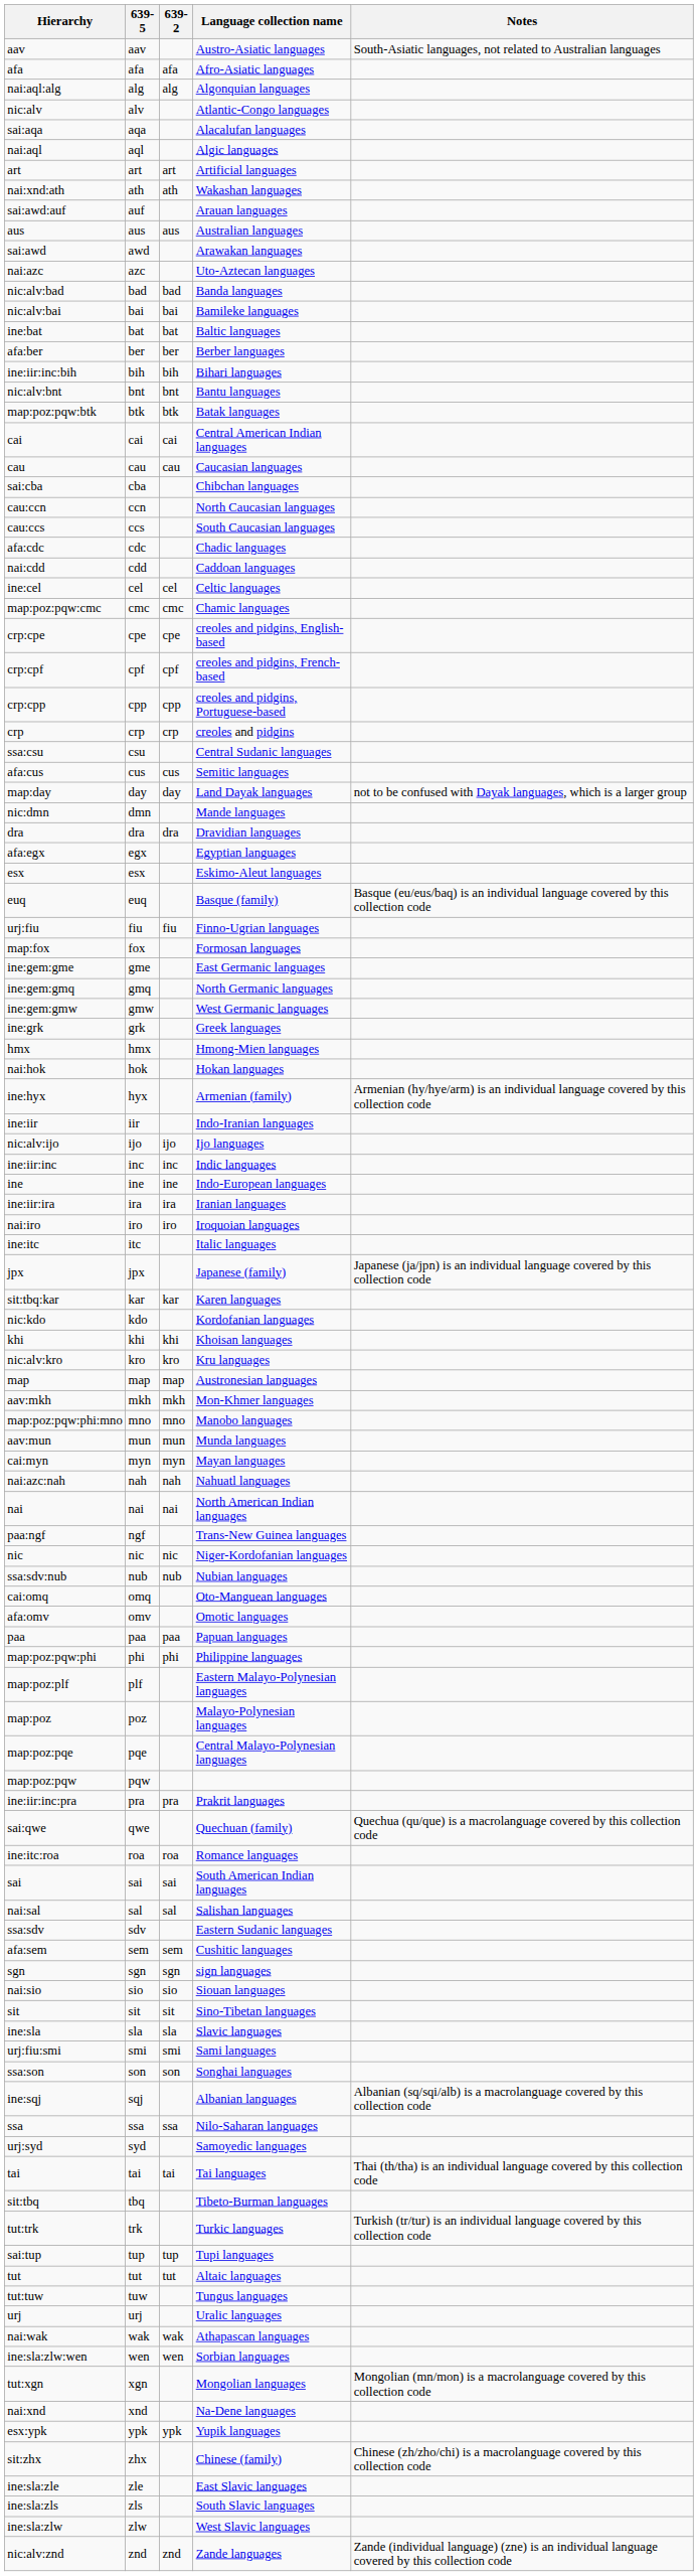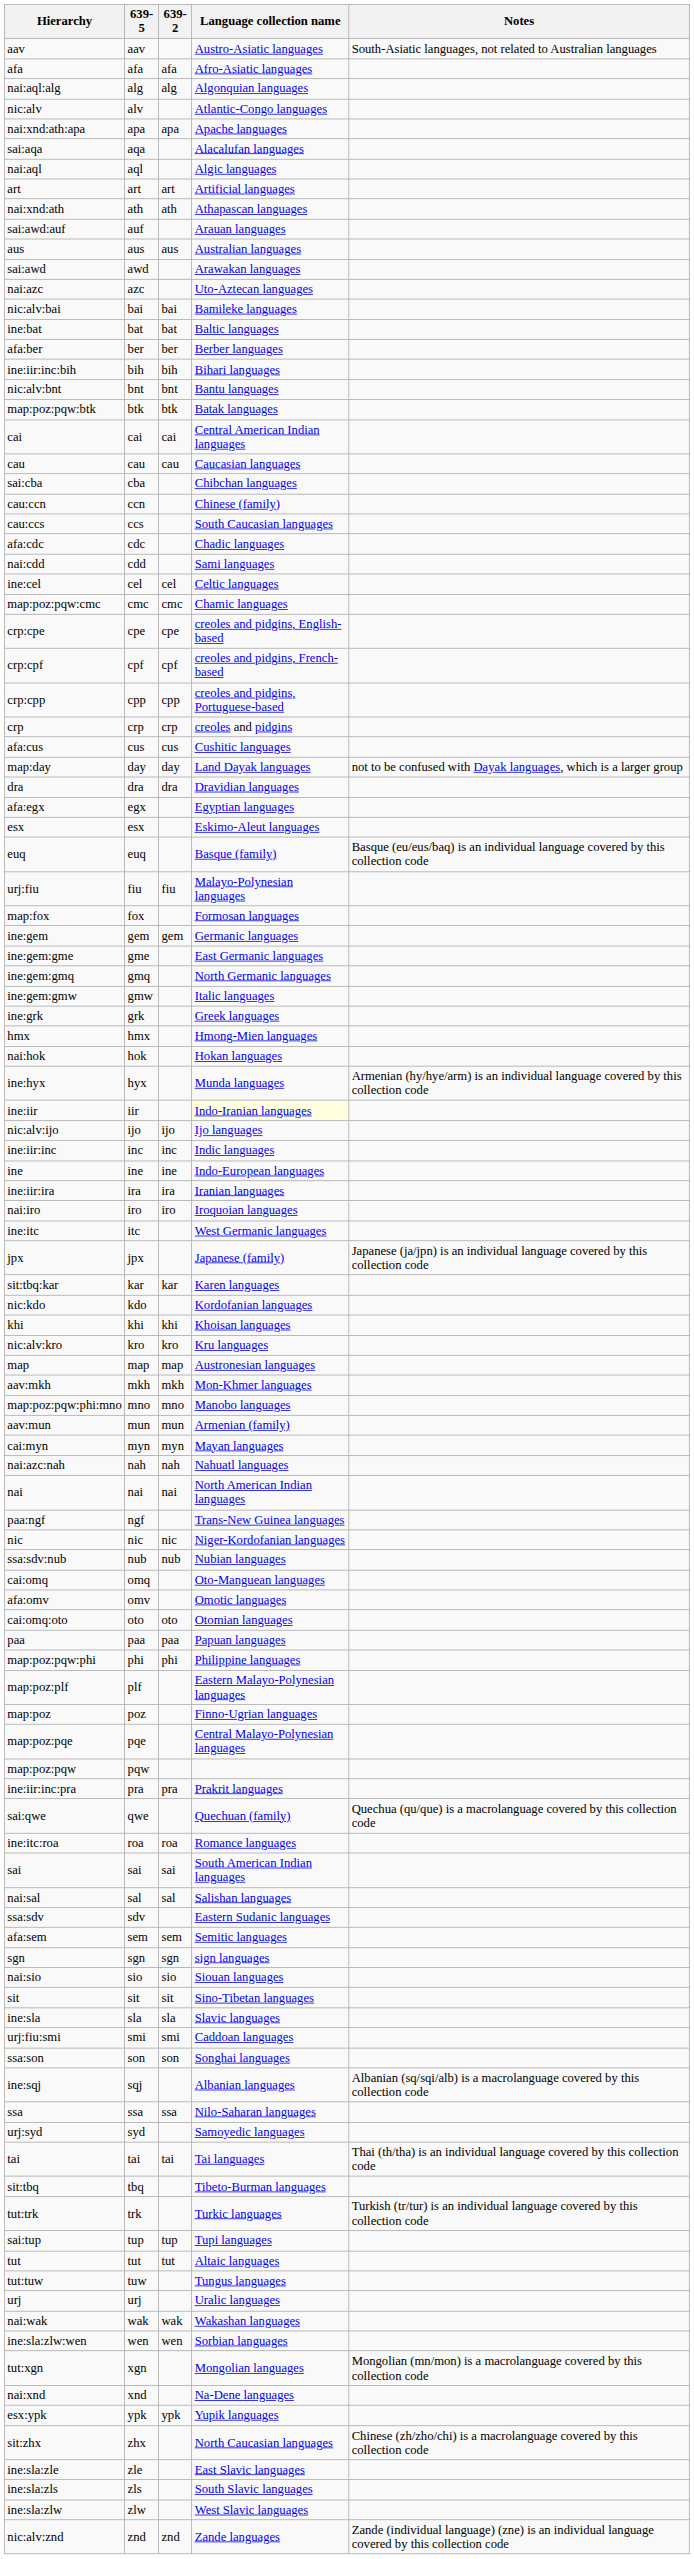+ row: nai:xnd:ath:apa | apa | apa | Apache languages
nai:xnd:ath | Language collection name: Wakashan languages -> Athapascan languages
- row: nic:alv:bad | bad | bad | Banda languages
cau:ccn | Language collection name: North Caucasian languages -> Chinese (family)
nai:cdd | Language collection name: Caddoan languages -> Sami languages
- row: ssa:csu | csu | Central Sudanic languages
afa:cus | Language collection name: Semitic languages -> Cushitic languages
- row: nic:dmn | dmn | Mande languages
urj:fiu | Language collection name: Finno-Ugrian languages -> Malayo-Polynesian languages
+ row: ine:gem | gem | gem | Germanic languages
ine:gem:gmw | Language collection name: West Germanic languages -> Italic languages
ine:hyx | Language collection name: Armenian (family) -> Munda languages
ine:iir | Language collection name: no background -> lightyellow background
ine:itc | Language collection name: Italic languages -> West Germanic languages
aav:mun | Language collection name: Munda languages -> Armenian (family)
+ row: cai:omq:oto | oto | oto | Otomian languages
map:poz | Language collection name: Malayo-Polynesian languages -> Finno-Ugrian languages
afa:sem | Language collection name: Cushitic languages -> Semitic languages
urj:fiu:smi | Language collection name: Sami languages -> Caddoan languages
nai:wak | Language collection name: Athapascan languages -> Wakashan languages
sit:zhx | Language collection name: Chinese (family) -> North Caucasian languages
